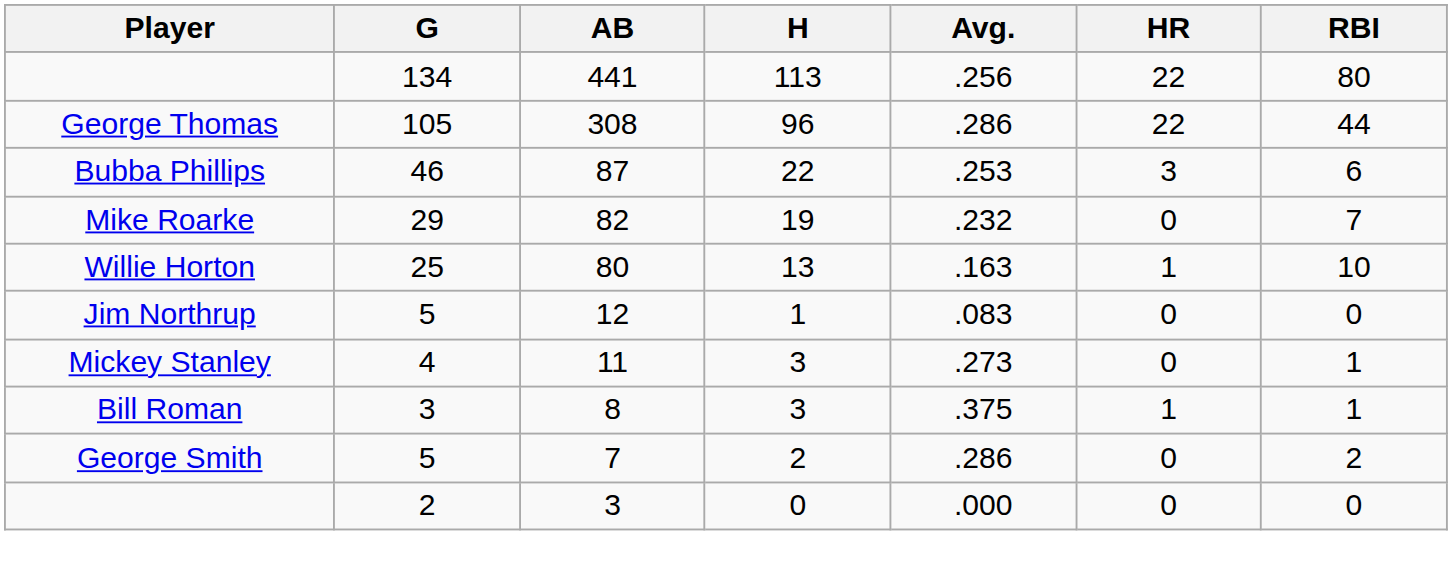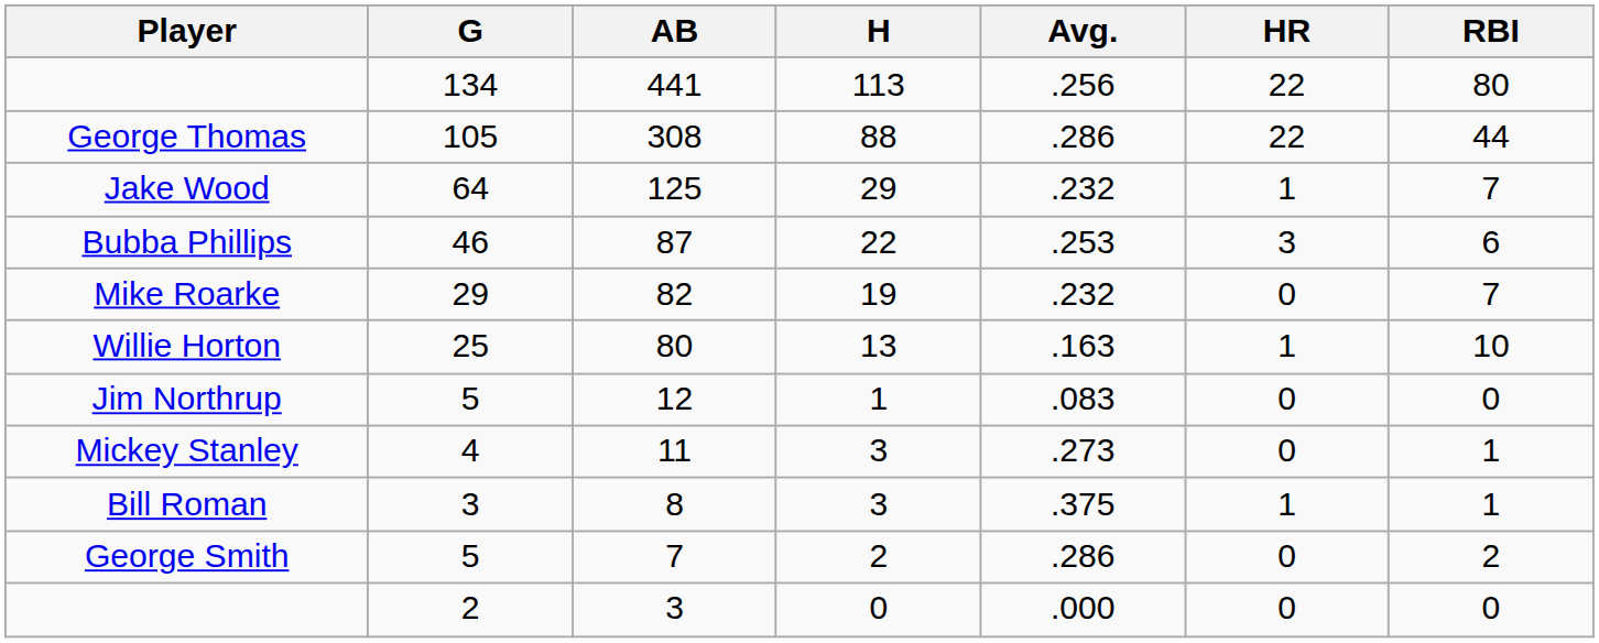George Thomas | H: 96 -> 88
+ row: Jake Wood | 64 | 125 | 29 | .232 | 1 | 7
